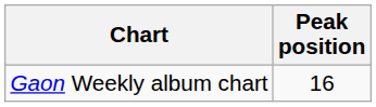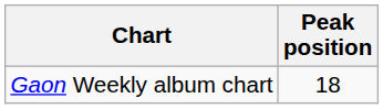Gaon Weekly album chart | Peak position: 16 -> 18
